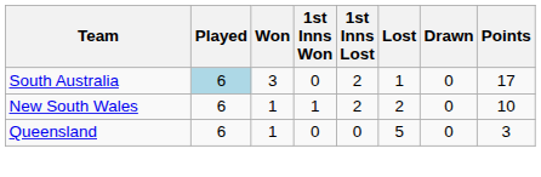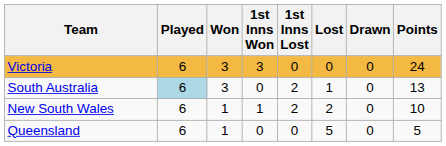+ row: Victoria | 6 | 3 | 3 | 0 | 0 | 0 | 24
South Australia | Points: 17 -> 13
Queensland | Points: 3 -> 5
